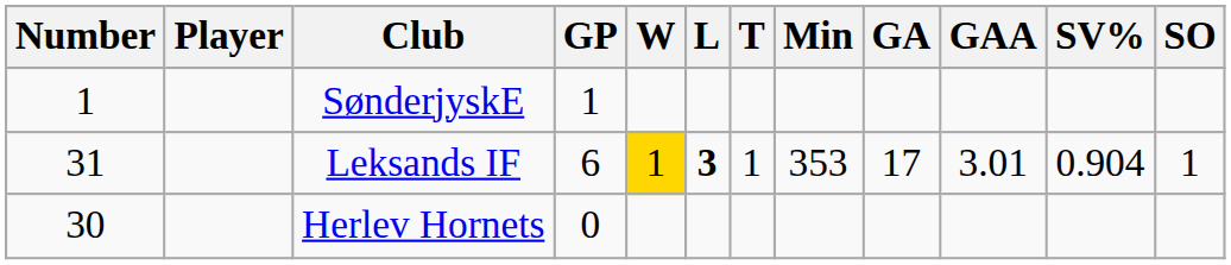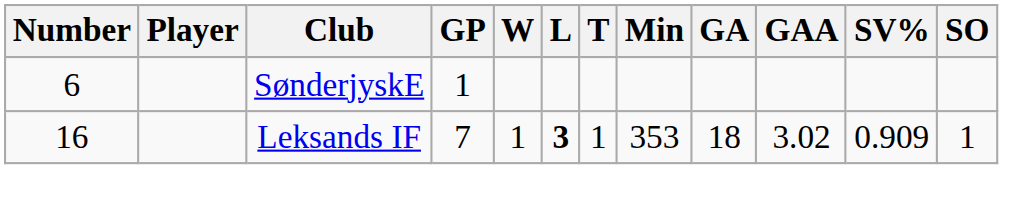SønderjyskE | Number: 1 -> 6
Leksands IF | Number: 31 -> 16
Leksands IF | GP: 6 -> 7
Leksands IF | W: gold background -> no background
Leksands IF | GA: 17 -> 18
Leksands IF | GAA: 3.01 -> 3.02
Leksands IF | SV%: 0.904 -> 0.909
- row: 30 | Herlev Hornets | 0
